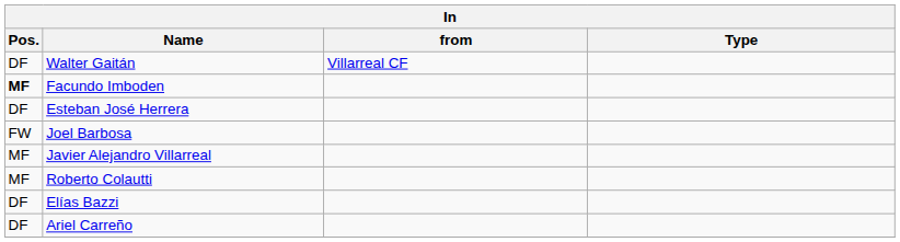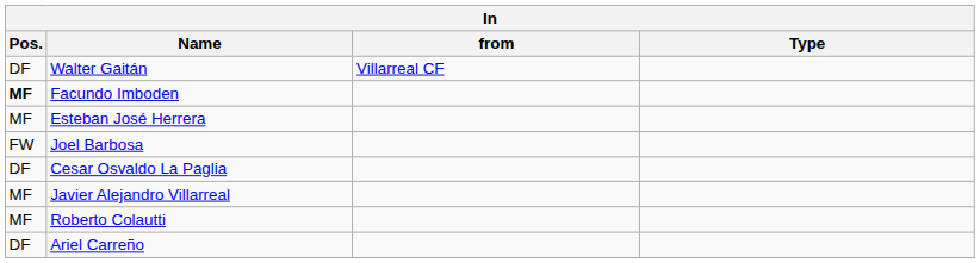Esteban José Herrera | Pos.: DF -> MF
+ row: DF | Cesar Osvaldo La Paglia
- row: DF | Elías Bazzi
